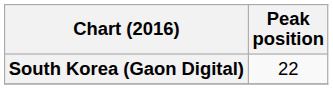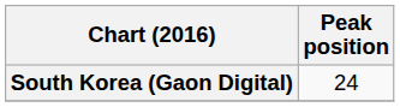South Korea (Gaon Digital) | Peak position: 22 -> 24
